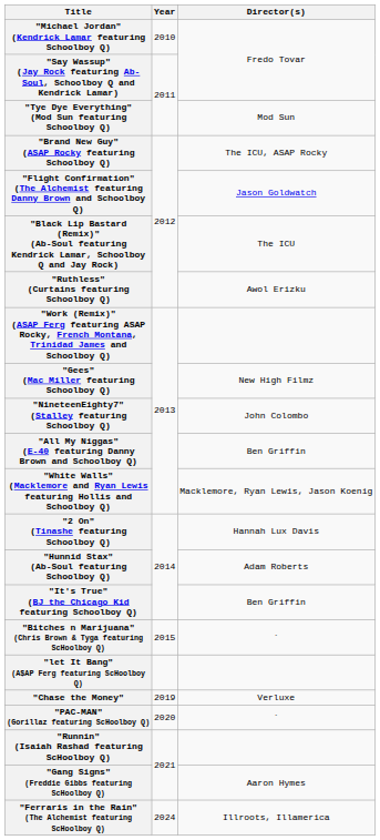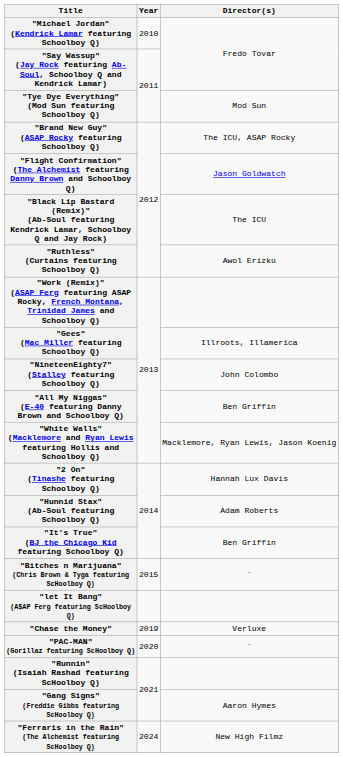"Gees" (Mac Miller featuring Schoolboy Q) | Director(s): New High Filmz -> Illroots, Illamerica
"Ferraris in the Rain" (The Alchemist featuring ScHoolboy Q) | Director(s): Illroots, Illamerica -> New High Filmz
